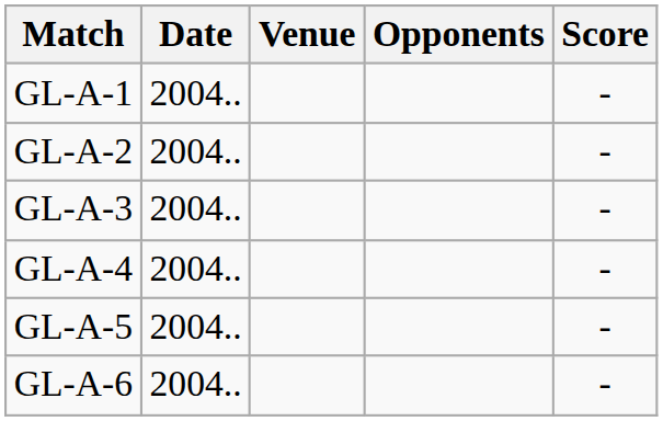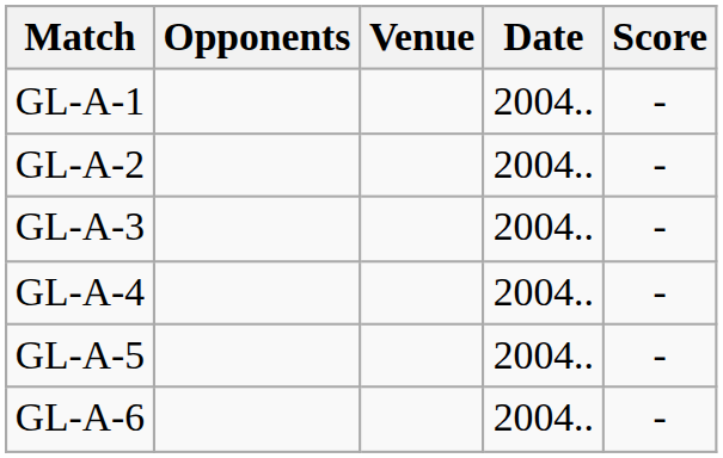columns swapped: Date <-> Opponents
